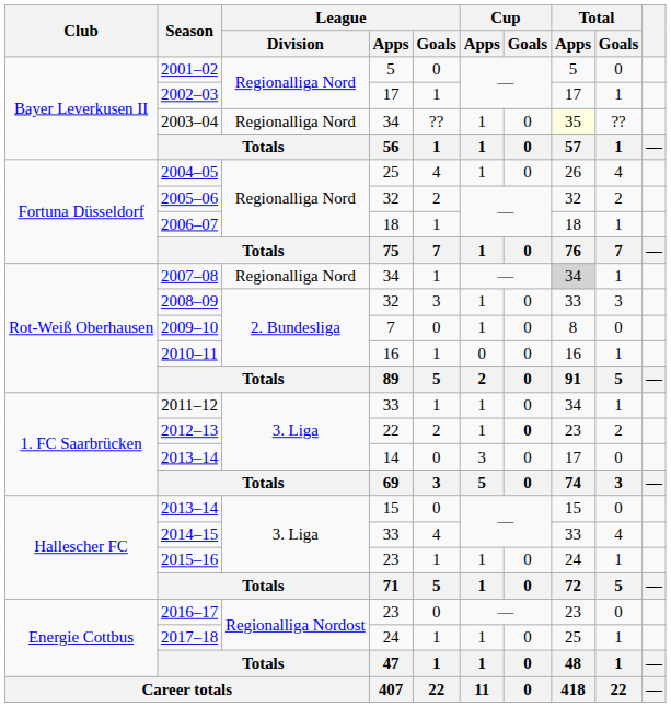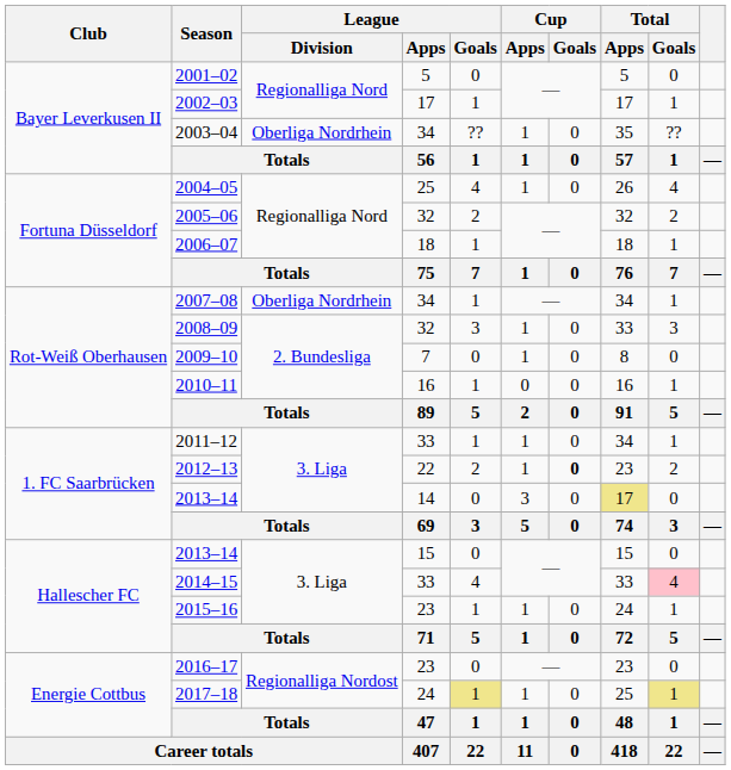2003–04 | League / Division: Regionalliga Nord -> Oberliga Nordrhein
2003–04 | Total / Apps: lightyellow background -> no background
2007–08 | League / Division: Regionalliga Nord -> Oberliga Nordrhein
2007–08 | Total / Apps: lightgrey background -> no background
2013–14 / 14 | Total / Apps: no background -> khaki background
2014–15 | Total / Goals: no background -> pink background
2017–18 | League / Goals: no background -> khaki background
2017–18 | Total / Goals: no background -> khaki background
